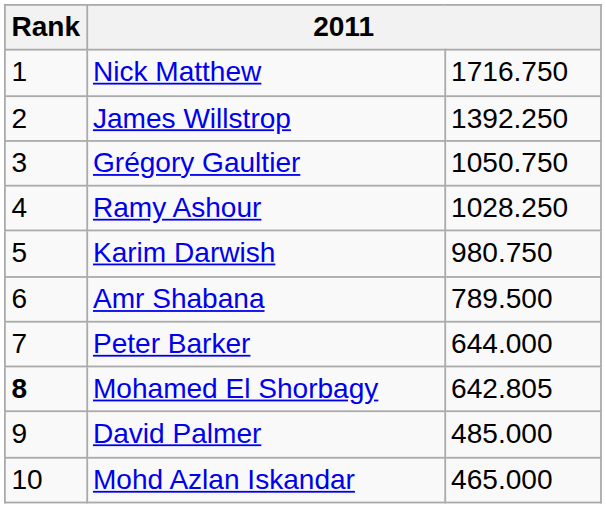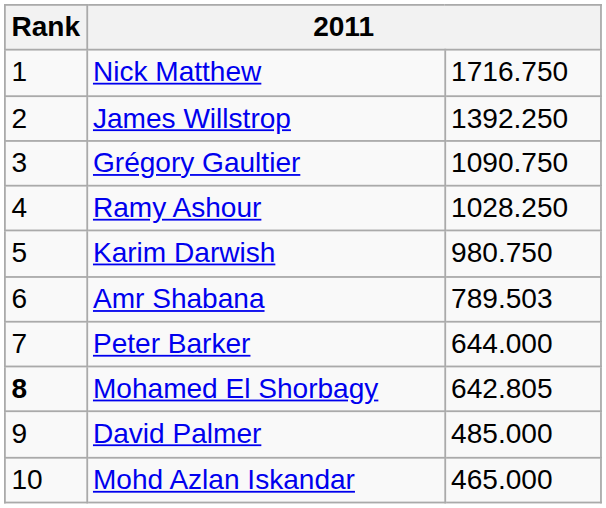Grégory Gaultier | column 3: 1050.750 -> 1090.750
Amr Shabana | column 3: 789.500 -> 789.503
